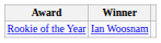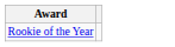- column: Winner | Ian Woosnam
